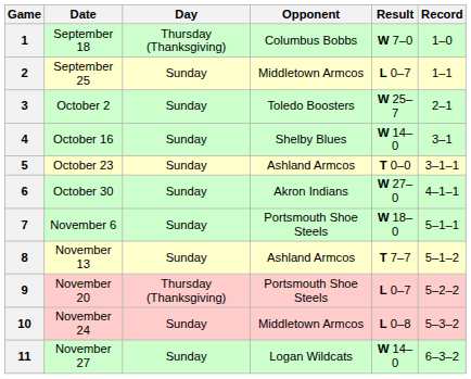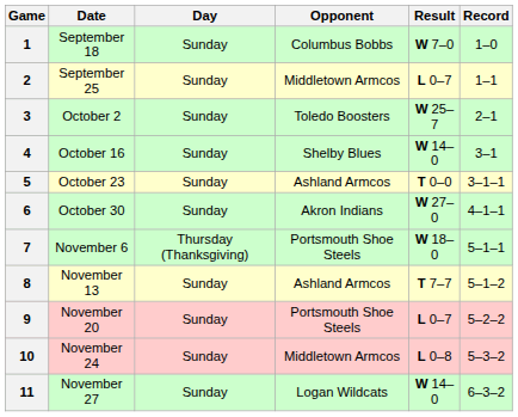1 | Day: Thursday (Thanksgiving) -> Sunday
7 | Day: Sunday -> Thursday (Thanksgiving)
9 | Day: Thursday (Thanksgiving) -> Sunday
